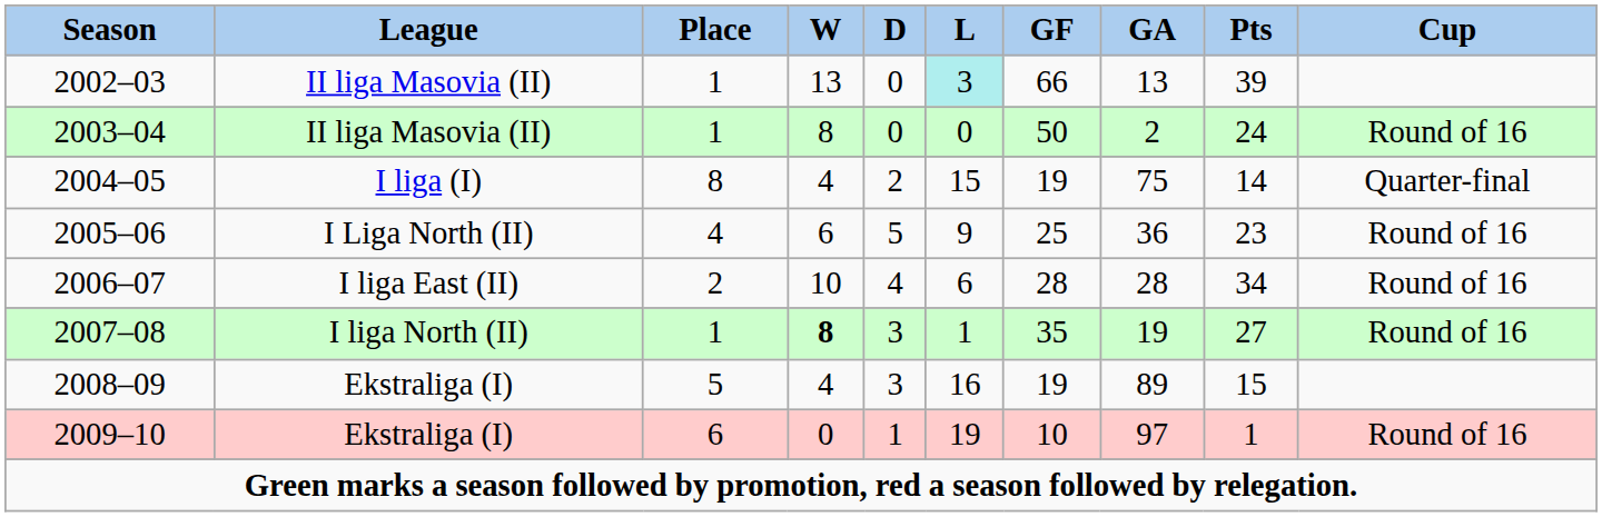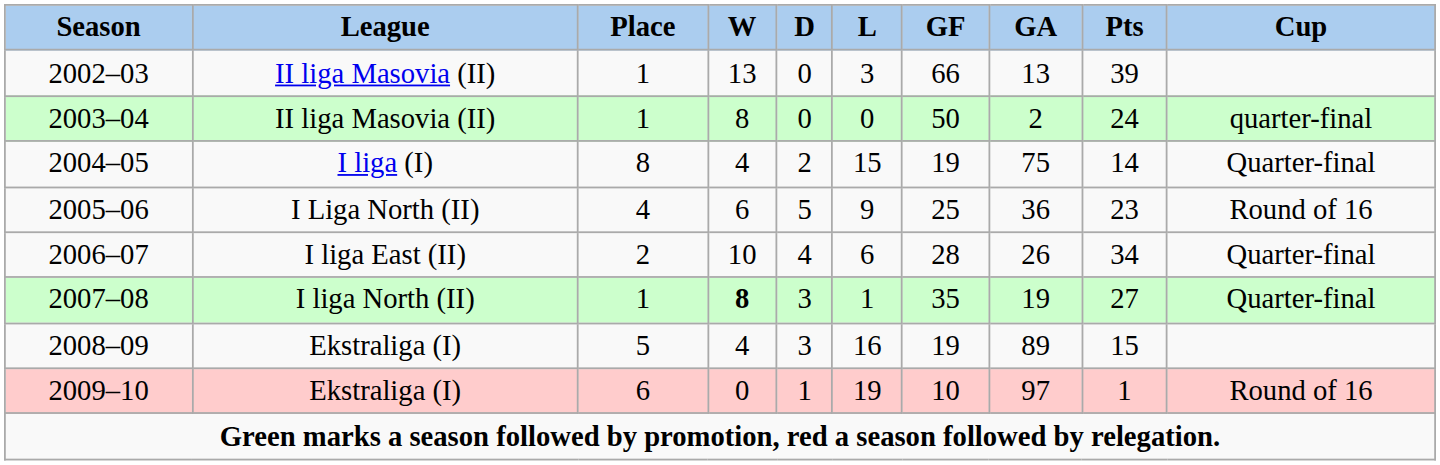2002–03 | L: paleturquoise background -> no background
2003–04 | Cup: Round of 16 -> quarter-final
2006–07 | GA: 28 -> 26
2006–07 | Cup: Round of 16 -> Quarter-final
2007–08 | Cup: Round of 16 -> Quarter-final
